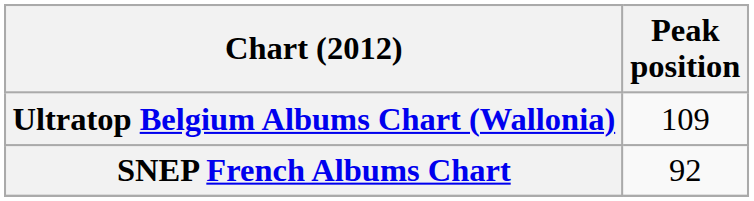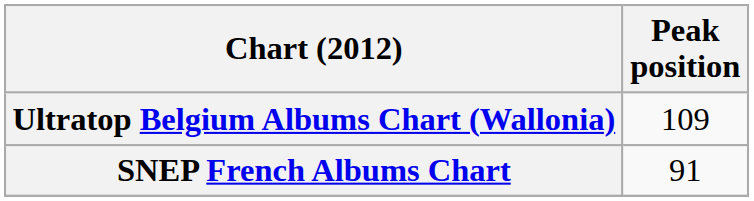SNEP French Albums Chart | Peak position: 92 -> 91
